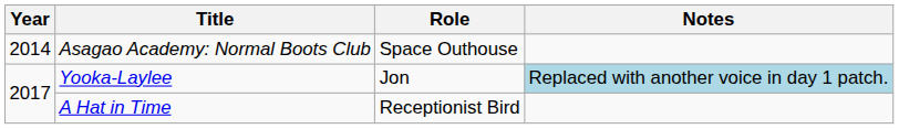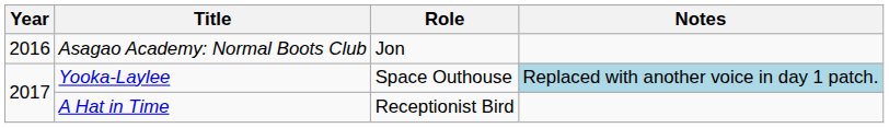Asagao Academy: Normal Boots Club | Year: 2014 -> 2016
Asagao Academy: Normal Boots Club | Role: Space Outhouse -> Jon
Yooka-Laylee | Role: Jon -> Space Outhouse
